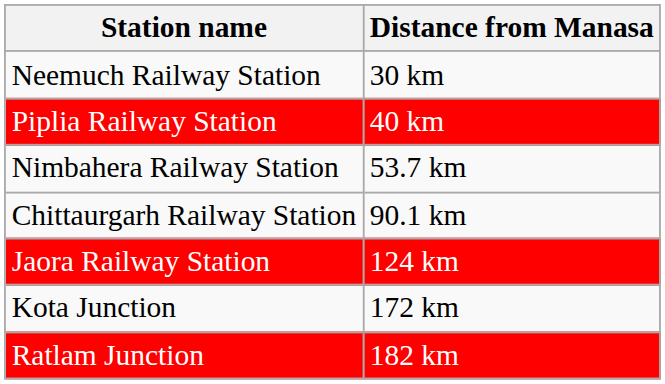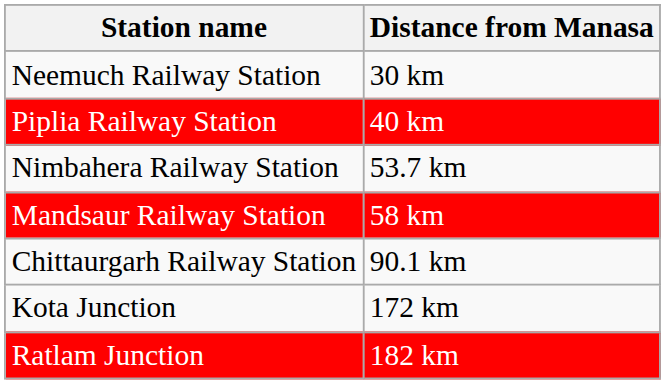+ row: Mandsaur Railway Station | 58 km
- row: Jaora Railway Station | 124 km
